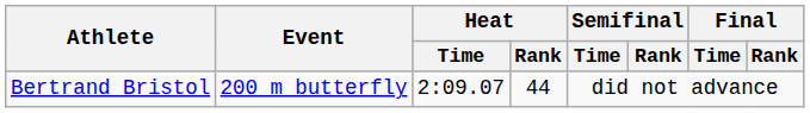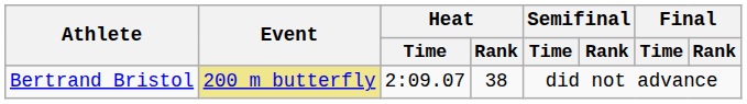Bertrand Bristol | Event: no background -> khaki background
Bertrand Bristol | Heat / Rank: 44 -> 38
